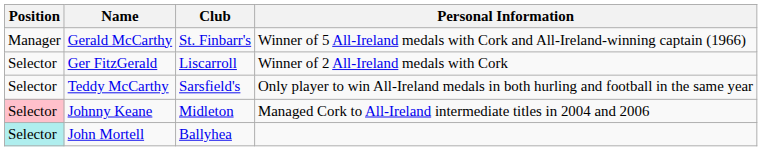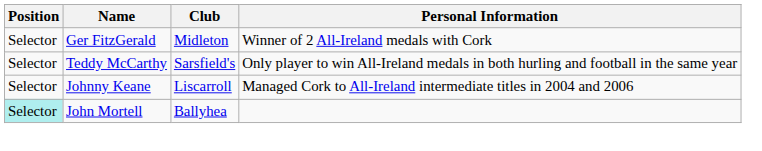- row: Manager | Gerald McCarthy | St. Finbarr's | Winner of 5 All-Ireland medals with Cork and All-Ireland-winning captain (1966)
Ger FitzGerald | Club: Liscarroll -> Midleton
Johnny Keane | Position: pink background -> no background
Johnny Keane | Club: Midleton -> Liscarroll
